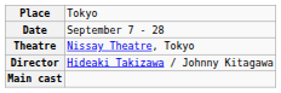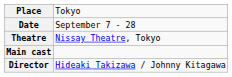rows swapped: Director <-> Main cast
